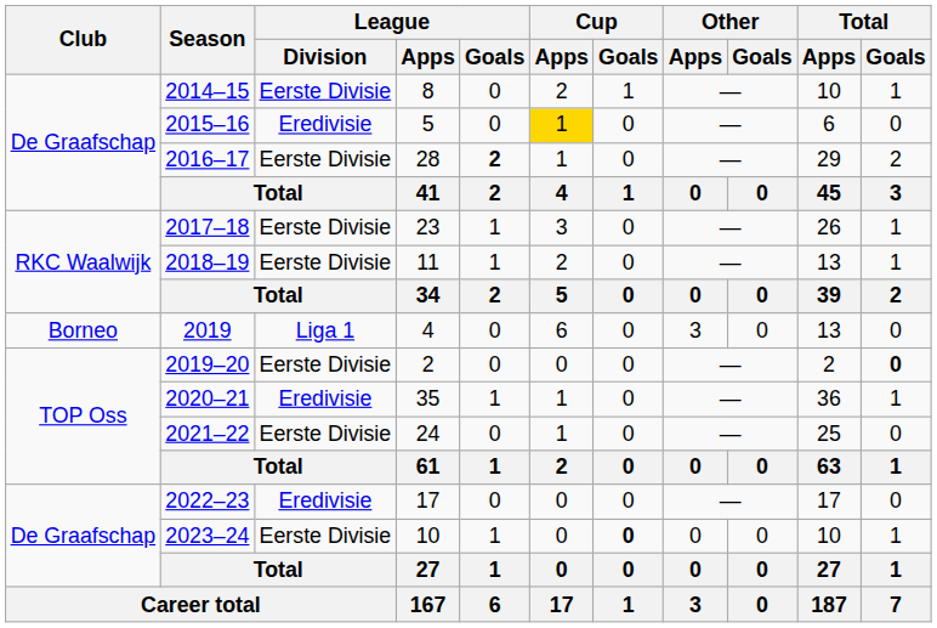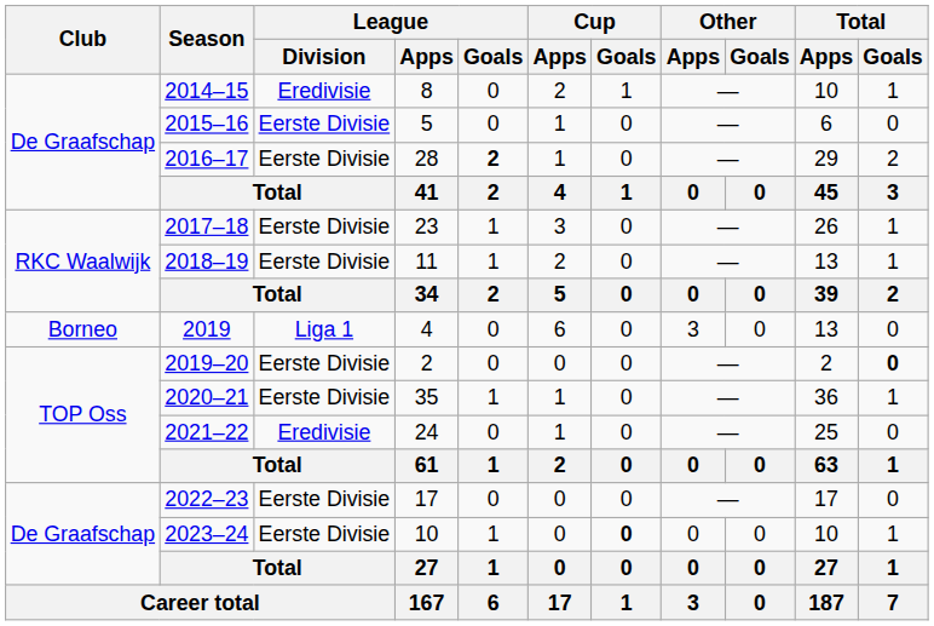2014–15 | League / Division: Eerste Divisie -> Eredivisie
2015–16 | League / Division: Eredivisie -> Eerste Divisie
2015–16 | Cup / Apps: gold background -> no background
2020–21 | League / Division: Eredivisie -> Eerste Divisie
2021–22 | League / Division: Eerste Divisie -> Eredivisie
2022–23 | League / Division: Eredivisie -> Eerste Divisie
